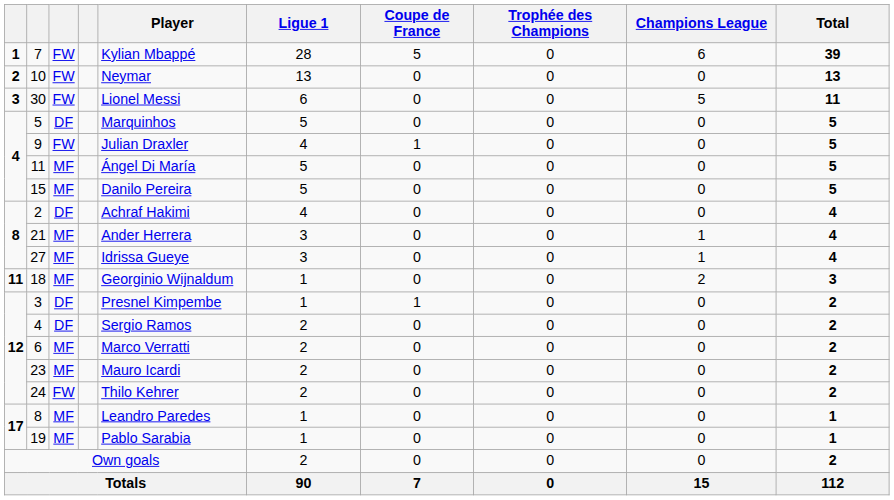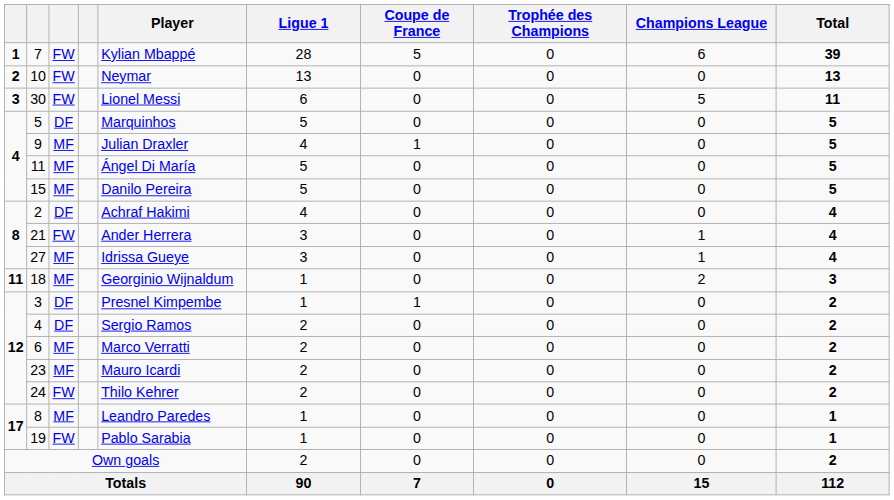9 | column 3: FW -> MF
21 | column 3: MF -> FW
19 | column 3: MF -> FW
